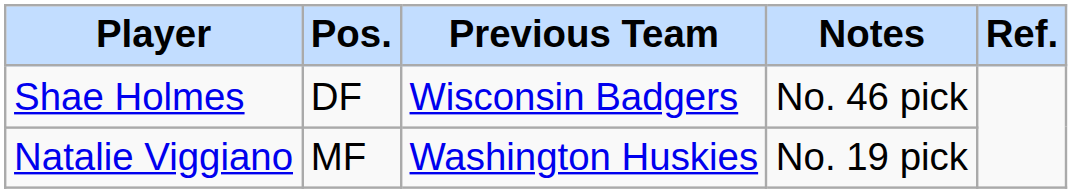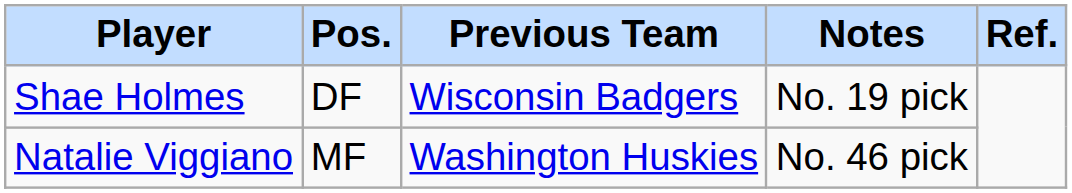Shae Holmes | Notes: No. 46 pick -> No. 19 pick
Natalie Viggiano | Notes: No. 19 pick -> No. 46 pick
